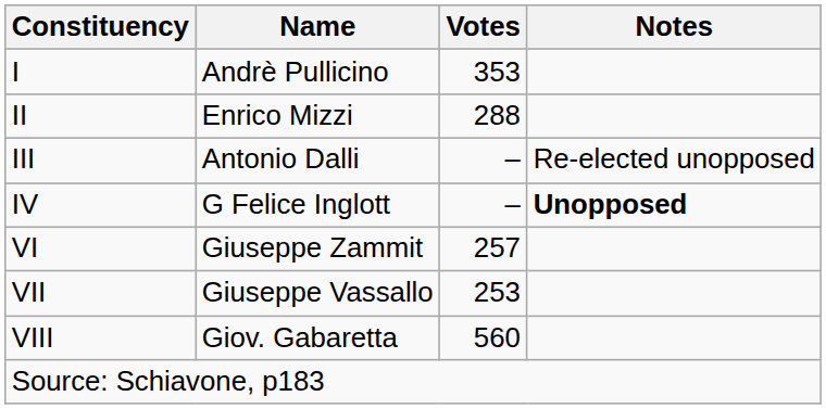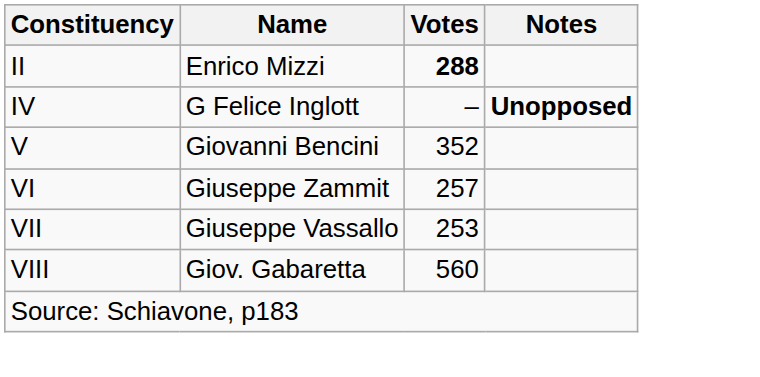- row: I | Andrè Pullicino | 353
II | Votes: normal -> bold
- row: III | Antonio Dalli | – | Re-elected unopposed
+ row: V | Giovanni Bencini | 352
